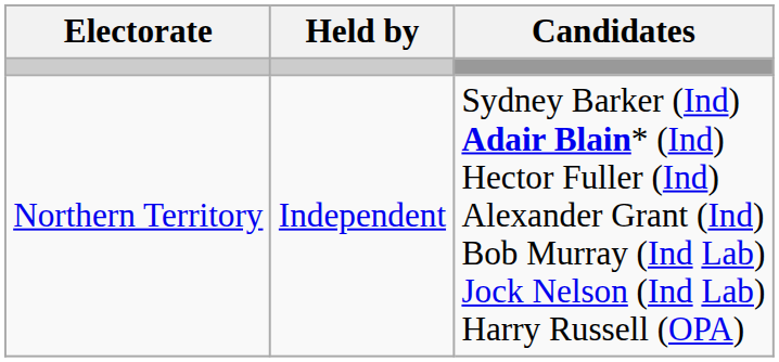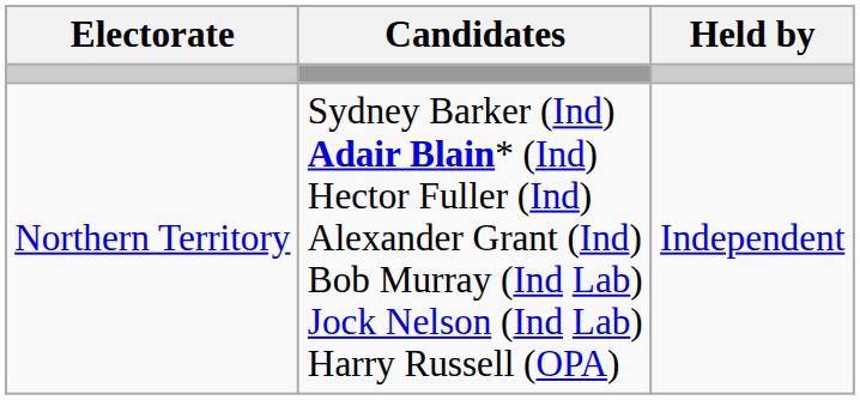columns swapped: Held by <-> Candidates
